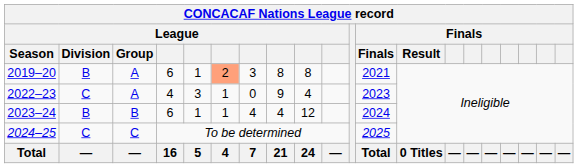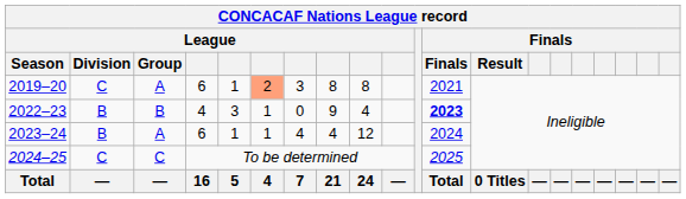2019–20 | League / Division: B -> C
2022–23 | League / Division: C -> B
2022–23 | League / Group: A -> B
2022–23 | column 12: normal -> bold
2023–24 | League / Group: B -> A
